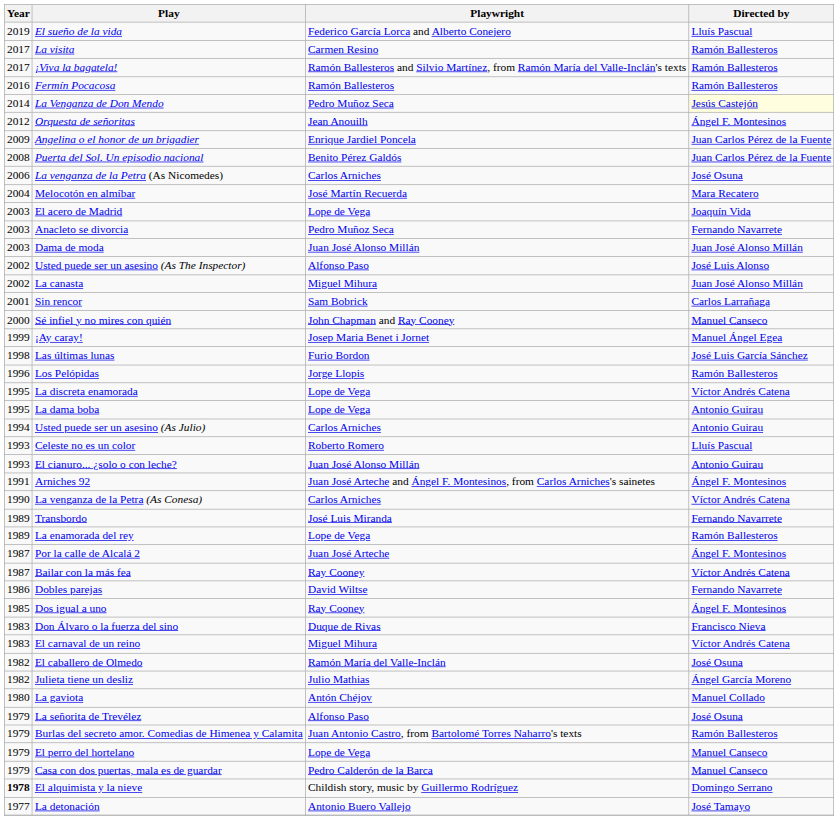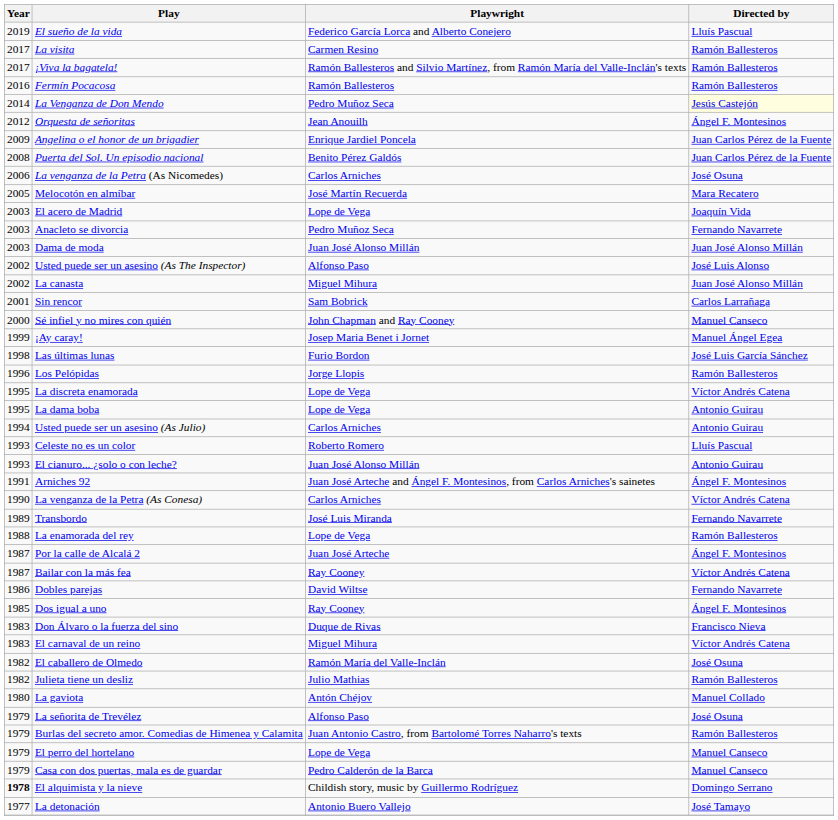Melocotón en almíbar | Year: 2004 -> 2005
La enamorada del rey | Year: 1989 -> 1988
Julieta tiene un desliz | Directed by: Ángel García Moreno -> Ramón Ballesteros
